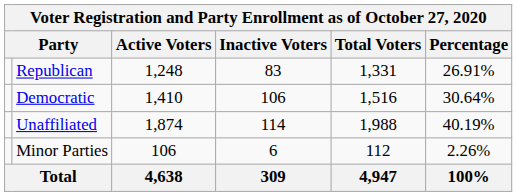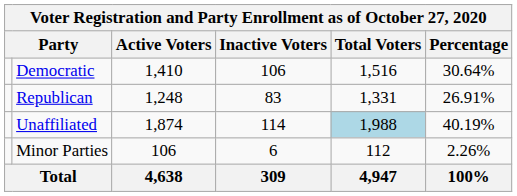rows swapped: Democratic <-> Republican
Unaffiliated | Total Voters: no background -> lightblue background
